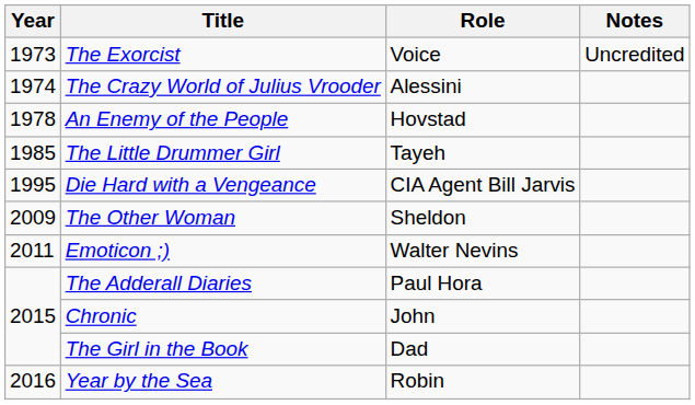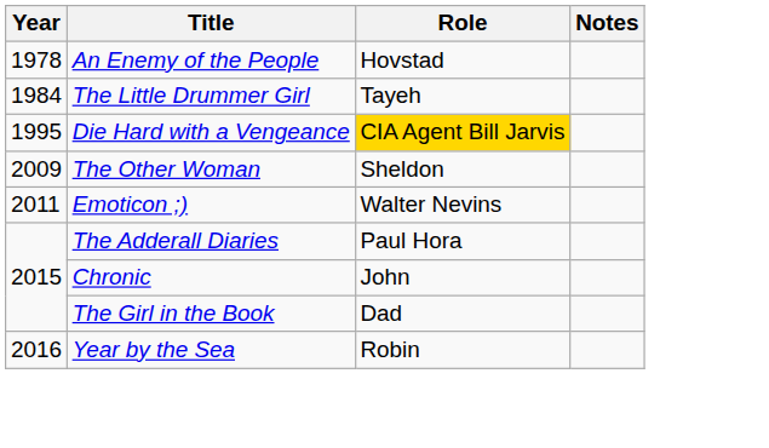- row: 1973 | The Exorcist | Voice | Uncredited
- row: 1974 | The Crazy World of Julius Vrooder | Alessini
The Little Drummer Girl | Year: 1985 -> 1984
Die Hard with a Vengeance | Role: no background -> gold background
